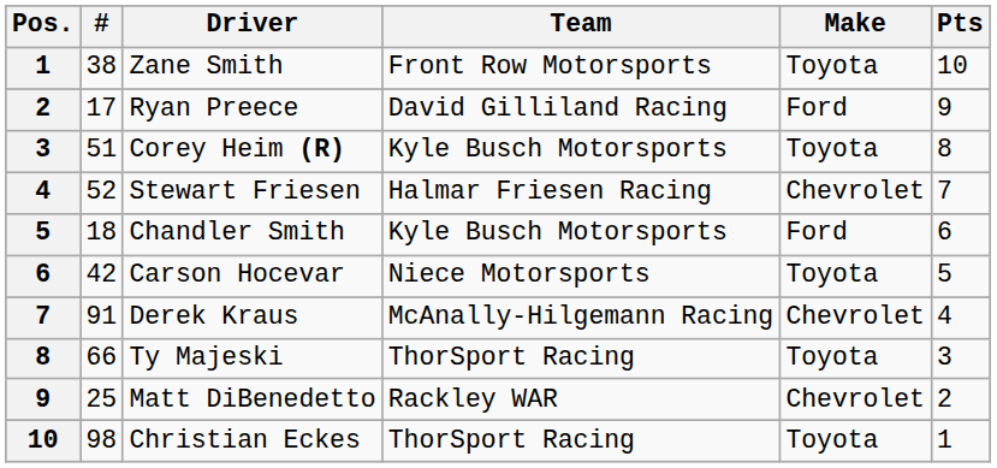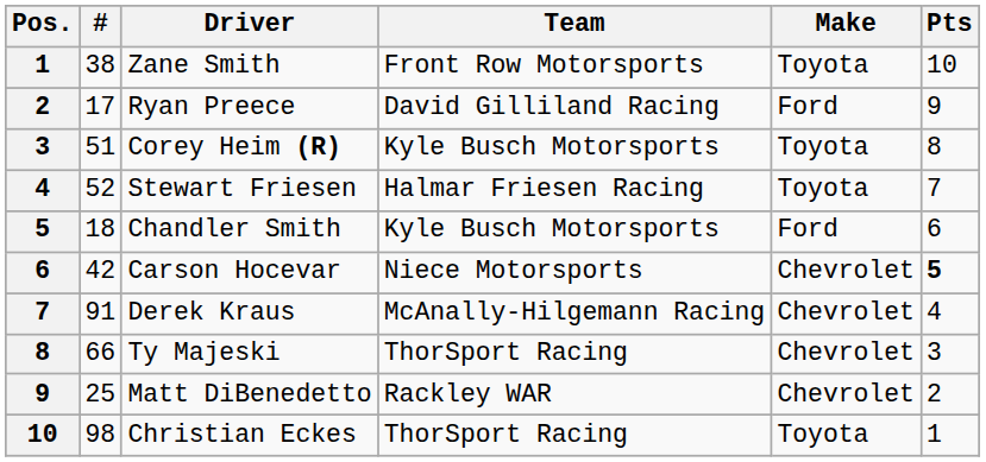Stewart Friesen | Make: Chevrolet -> Toyota
Carson Hocevar | Make: Toyota -> Chevrolet
Carson Hocevar | Pts: normal -> bold
Ty Majeski | Make: Toyota -> Chevrolet
